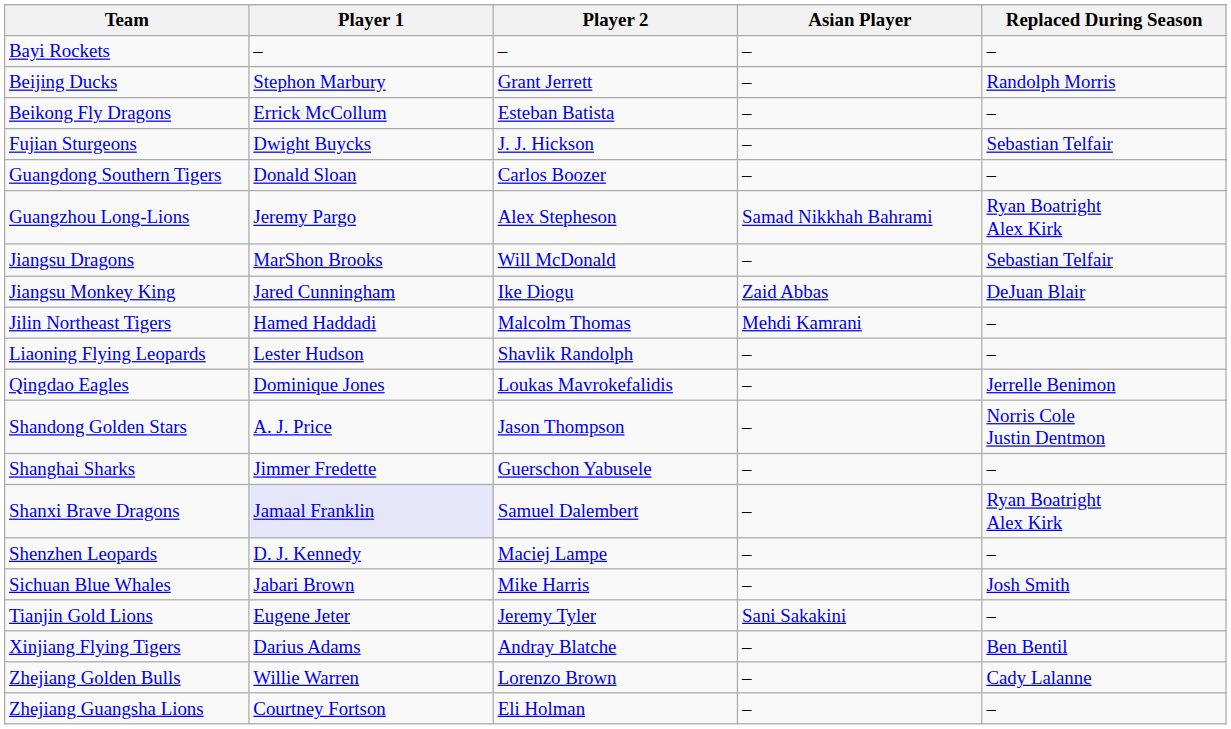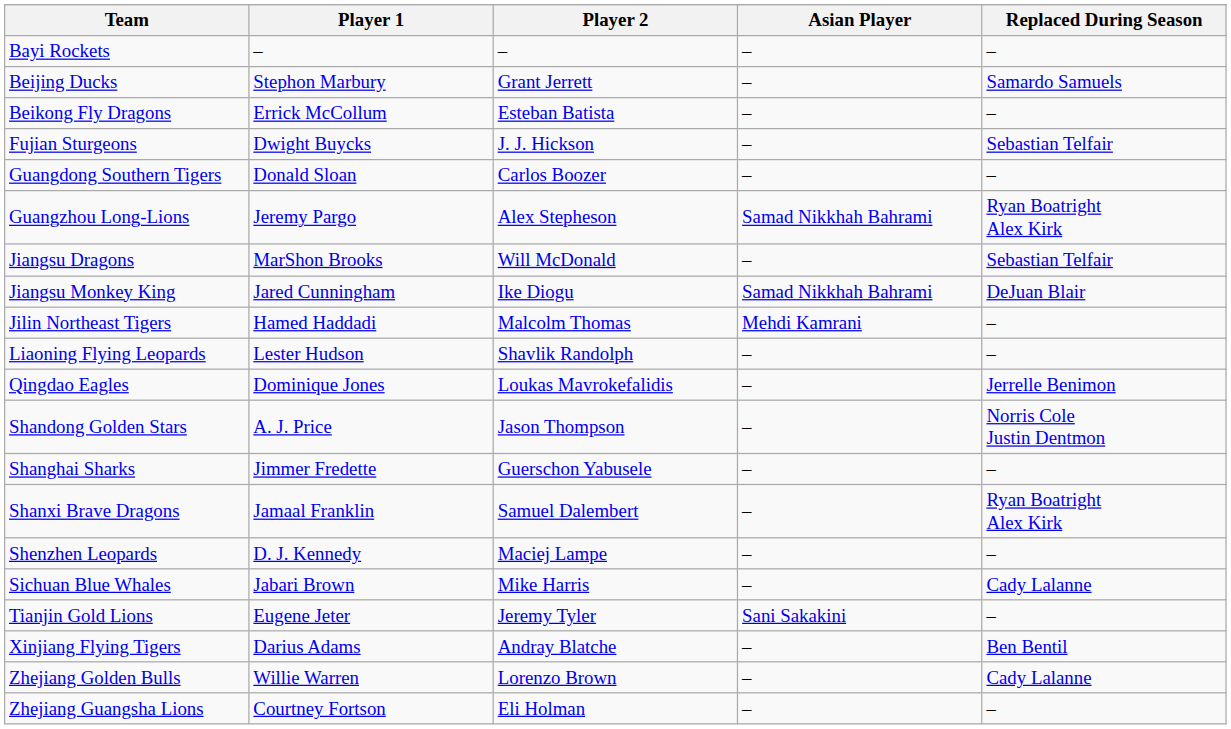Beijing Ducks | Replaced During Season: Randolph Morris -> Samardo Samuels
Jiangsu Monkey King | Asian Player: Zaid Abbas -> Samad Nikkhah Bahrami
Shanxi Brave Dragons | Player 1: lavender background -> no background
Sichuan Blue Whales | Replaced During Season: Josh Smith -> Cady Lalanne
